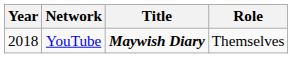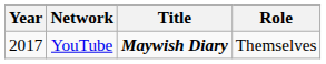YouTube | Year: 2018 -> 2017
